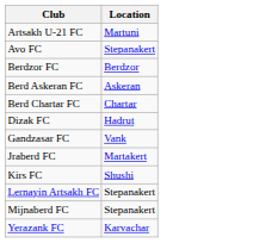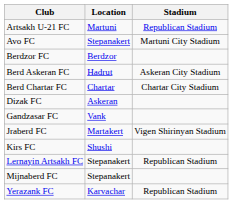+ column: Stadium | Republican Stadium | Martuni City Stadium | Askeran City Stadium | Chartar City Stadium | Vigen Shirinyan Stadium | Republican Stadium | Republican Stadium
Berd Askeran FC | Location: Askeran -> Hadrut
Dizak FC | Location: Hadrut -> Askeran
